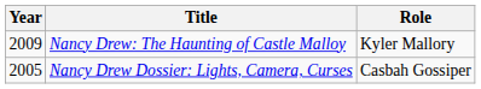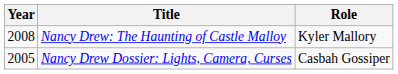Nancy Drew: The Haunting of Castle Malloy | Year: 2009 -> 2008
